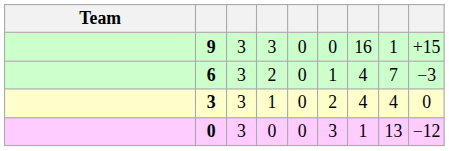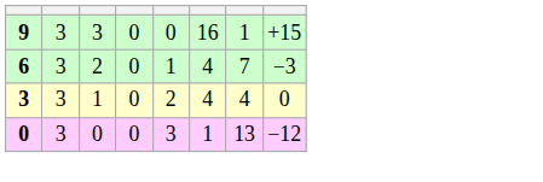- column: Team
